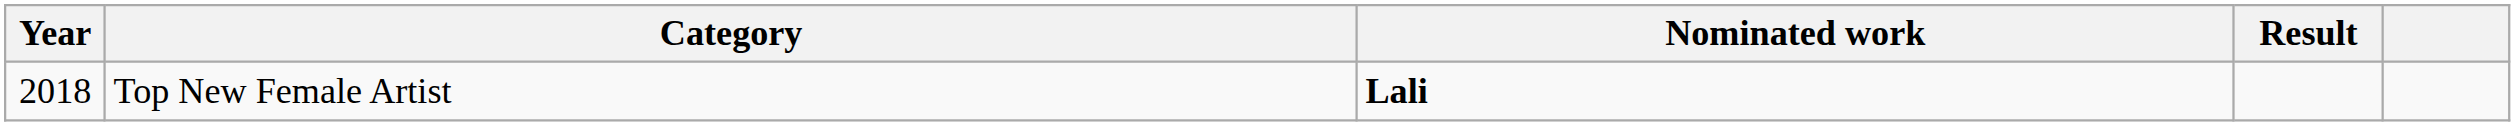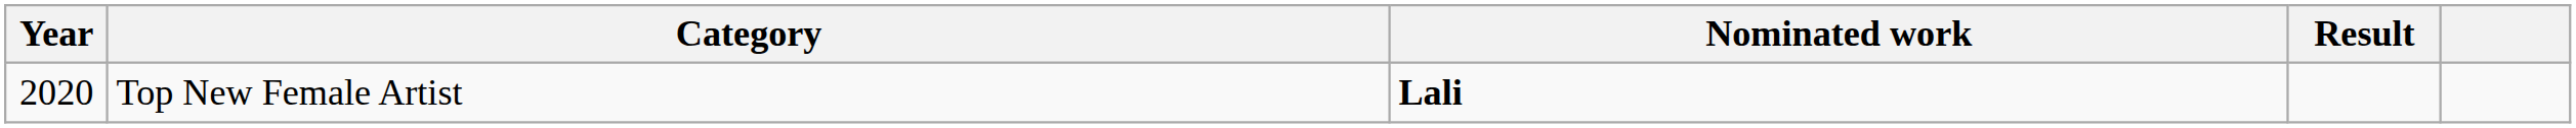Top New Female Artist | Year: 2018 -> 2020
